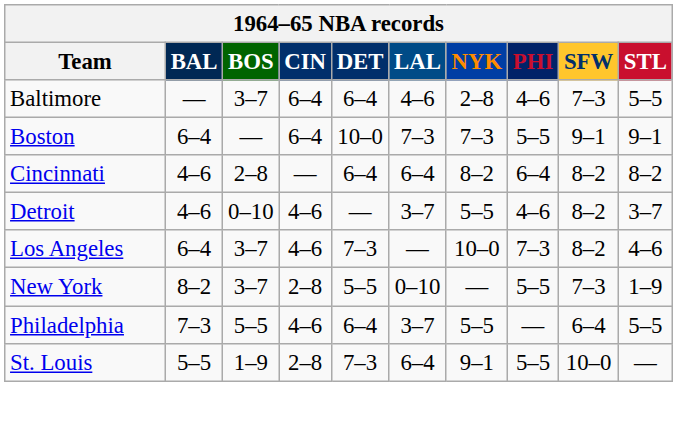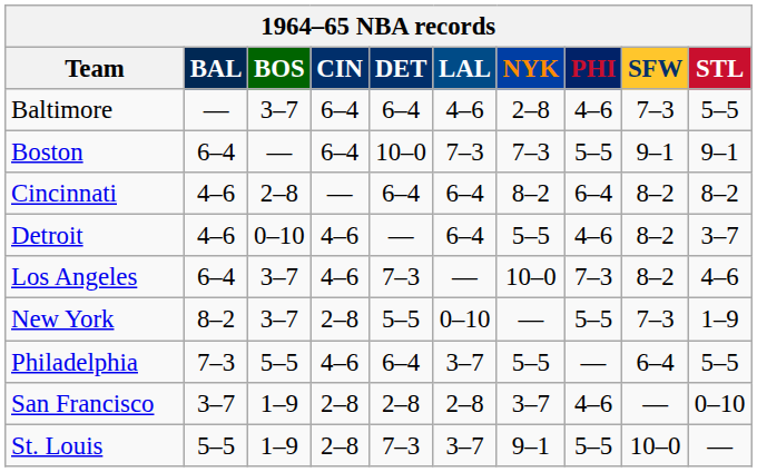Detroit | LAL: 3–7 -> 6–4
+ row: San Francisco | 3–7 | 1–9 | 2–8 | 2–8 | 2–8 | 3–7 | 4–6 | — | 0–10
St. Louis | LAL: 6–4 -> 3–7
